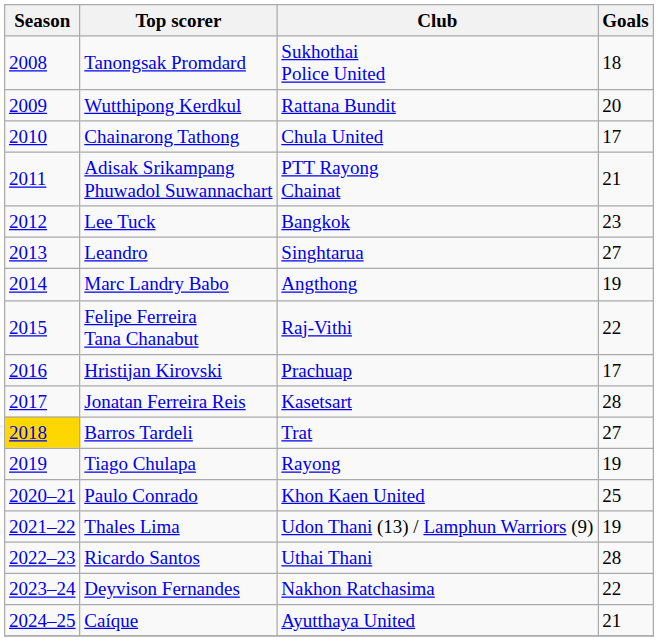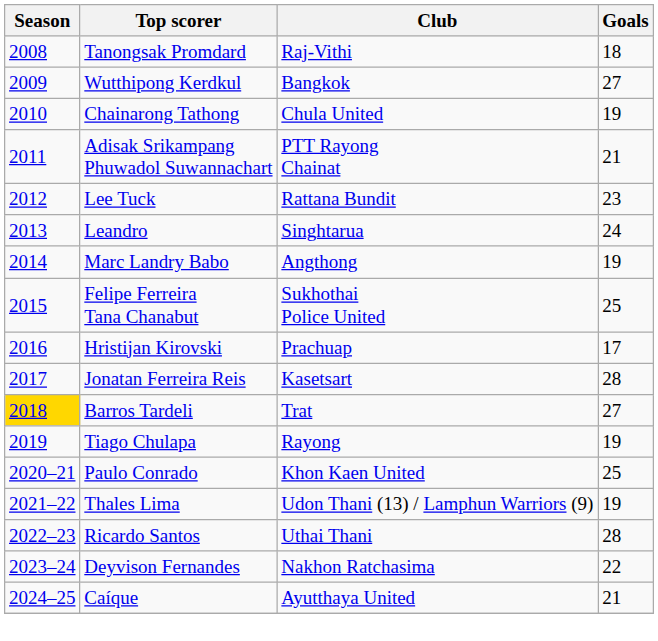Tanongsak Promdard | Club: Sukhothai Police United -> Raj-Vithi
Wutthipong Kerdkul | Club: Rattana Bundit -> Bangkok
Wutthipong Kerdkul | Goals: 20 -> 27
Chainarong Tathong | Goals: 17 -> 19
Lee Tuck | Club: Bangkok -> Rattana Bundit
Leandro | Goals: 27 -> 24
Felipe Ferreira Tana Chanabut | Club: Raj-Vithi -> Sukhothai Police United
Felipe Ferreira Tana Chanabut | Goals: 22 -> 25
